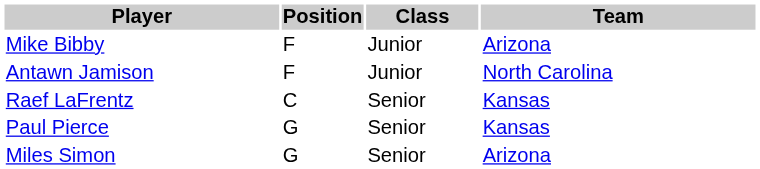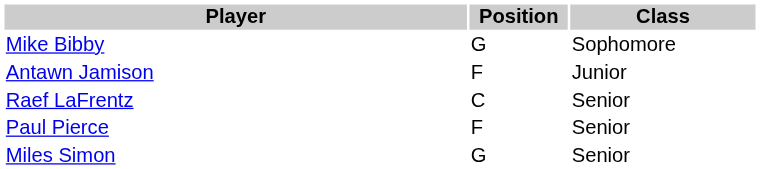- column: Team | Arizona | North Carolina | Kansas | Kansas | Arizona
Mike Bibby | Position: F -> G
Mike Bibby | Class: Junior -> Sophomore
Paul Pierce | Position: G -> F
